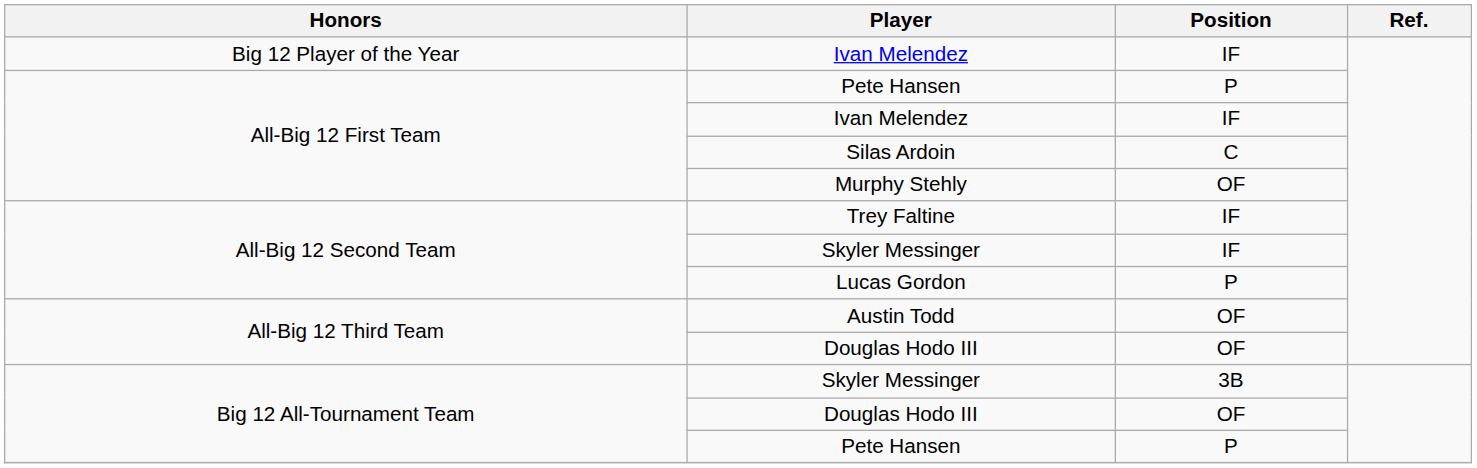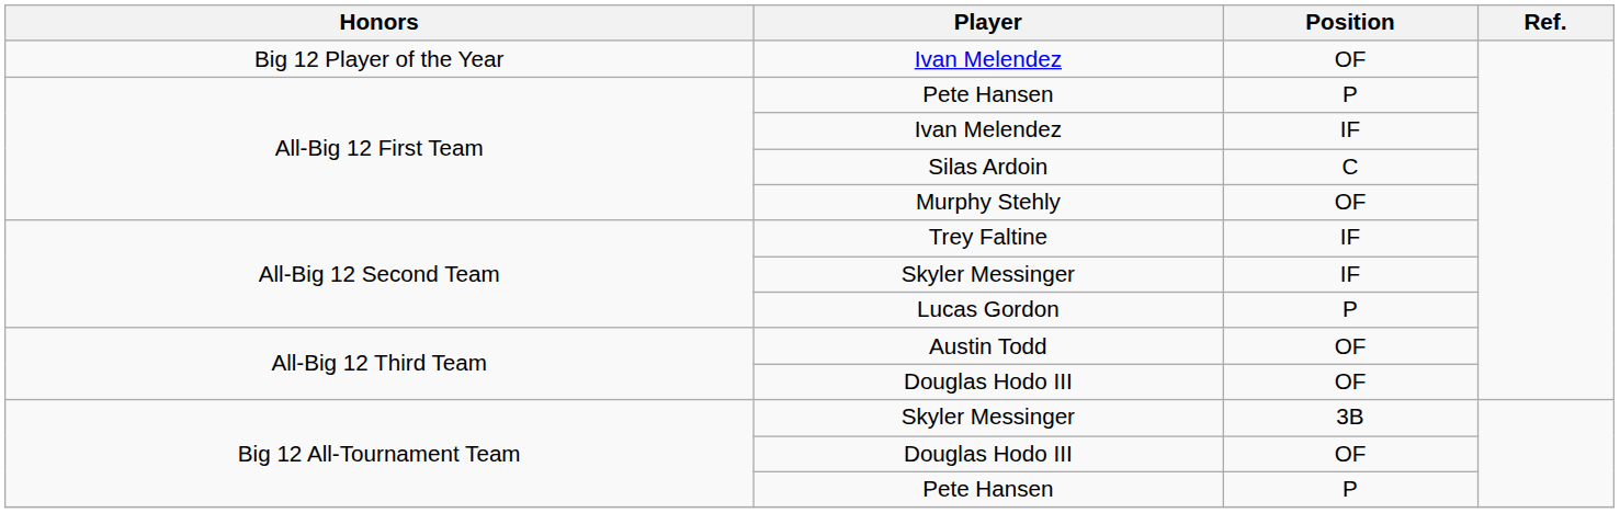Big 12 Player of the Year / Ivan Melendez | Position: IF -> OF
